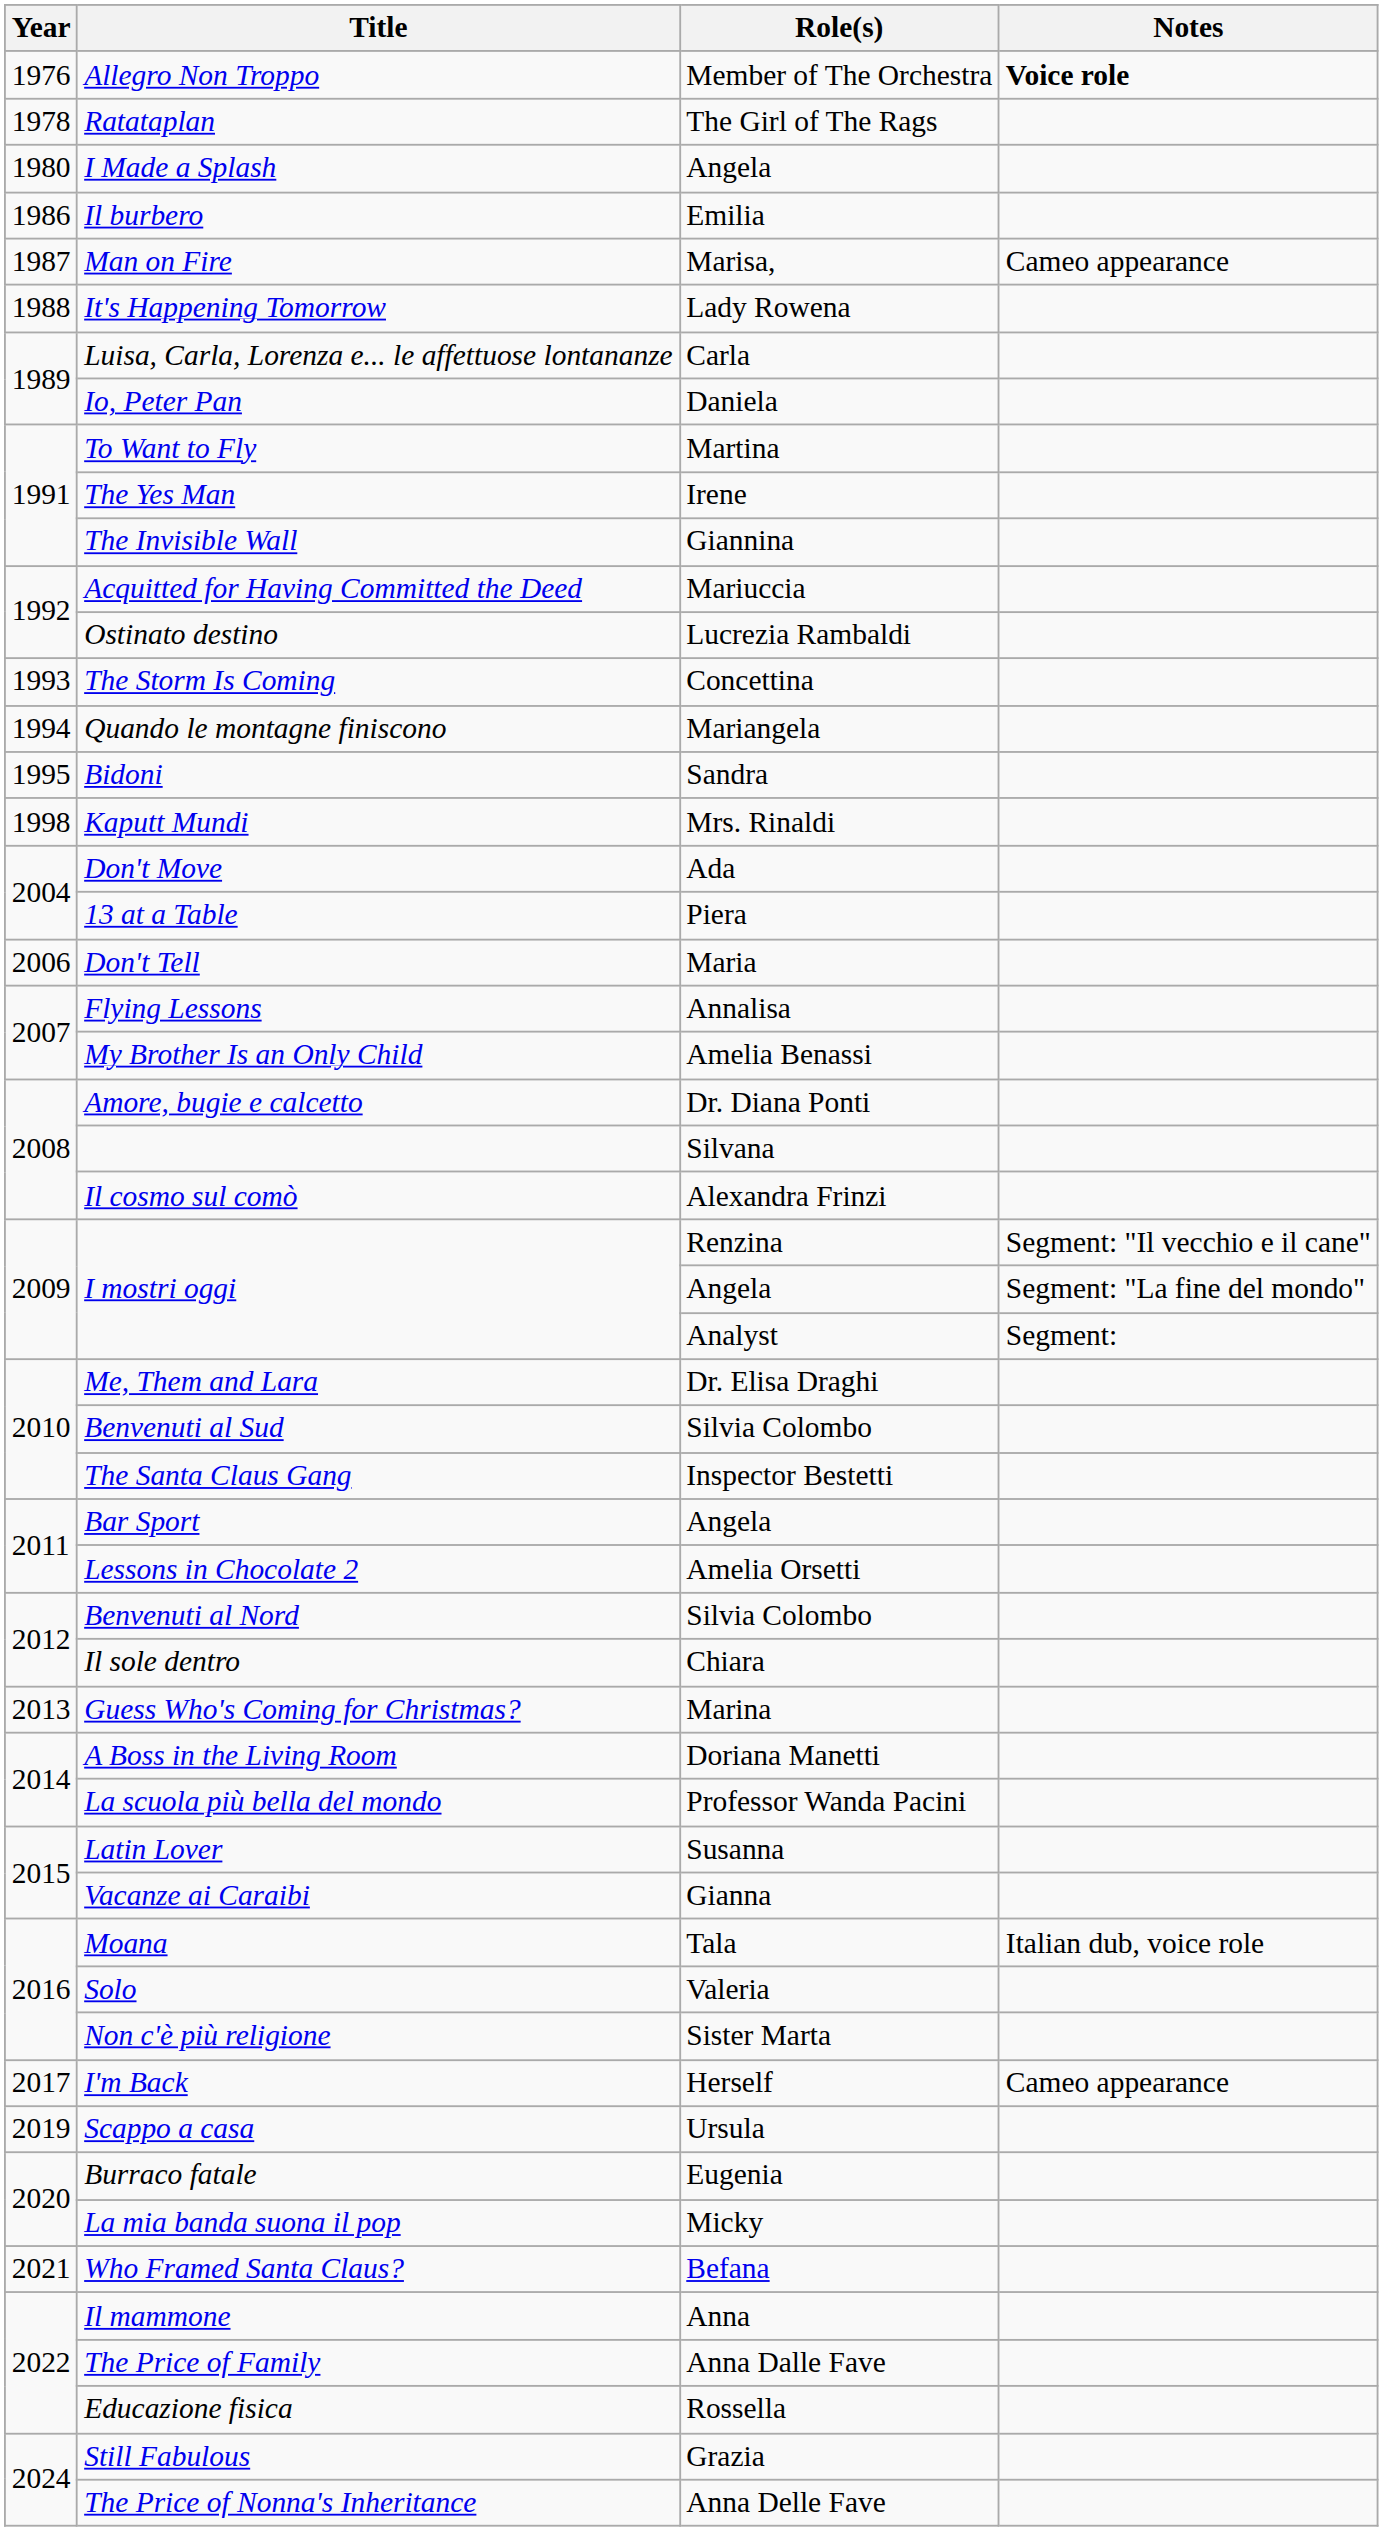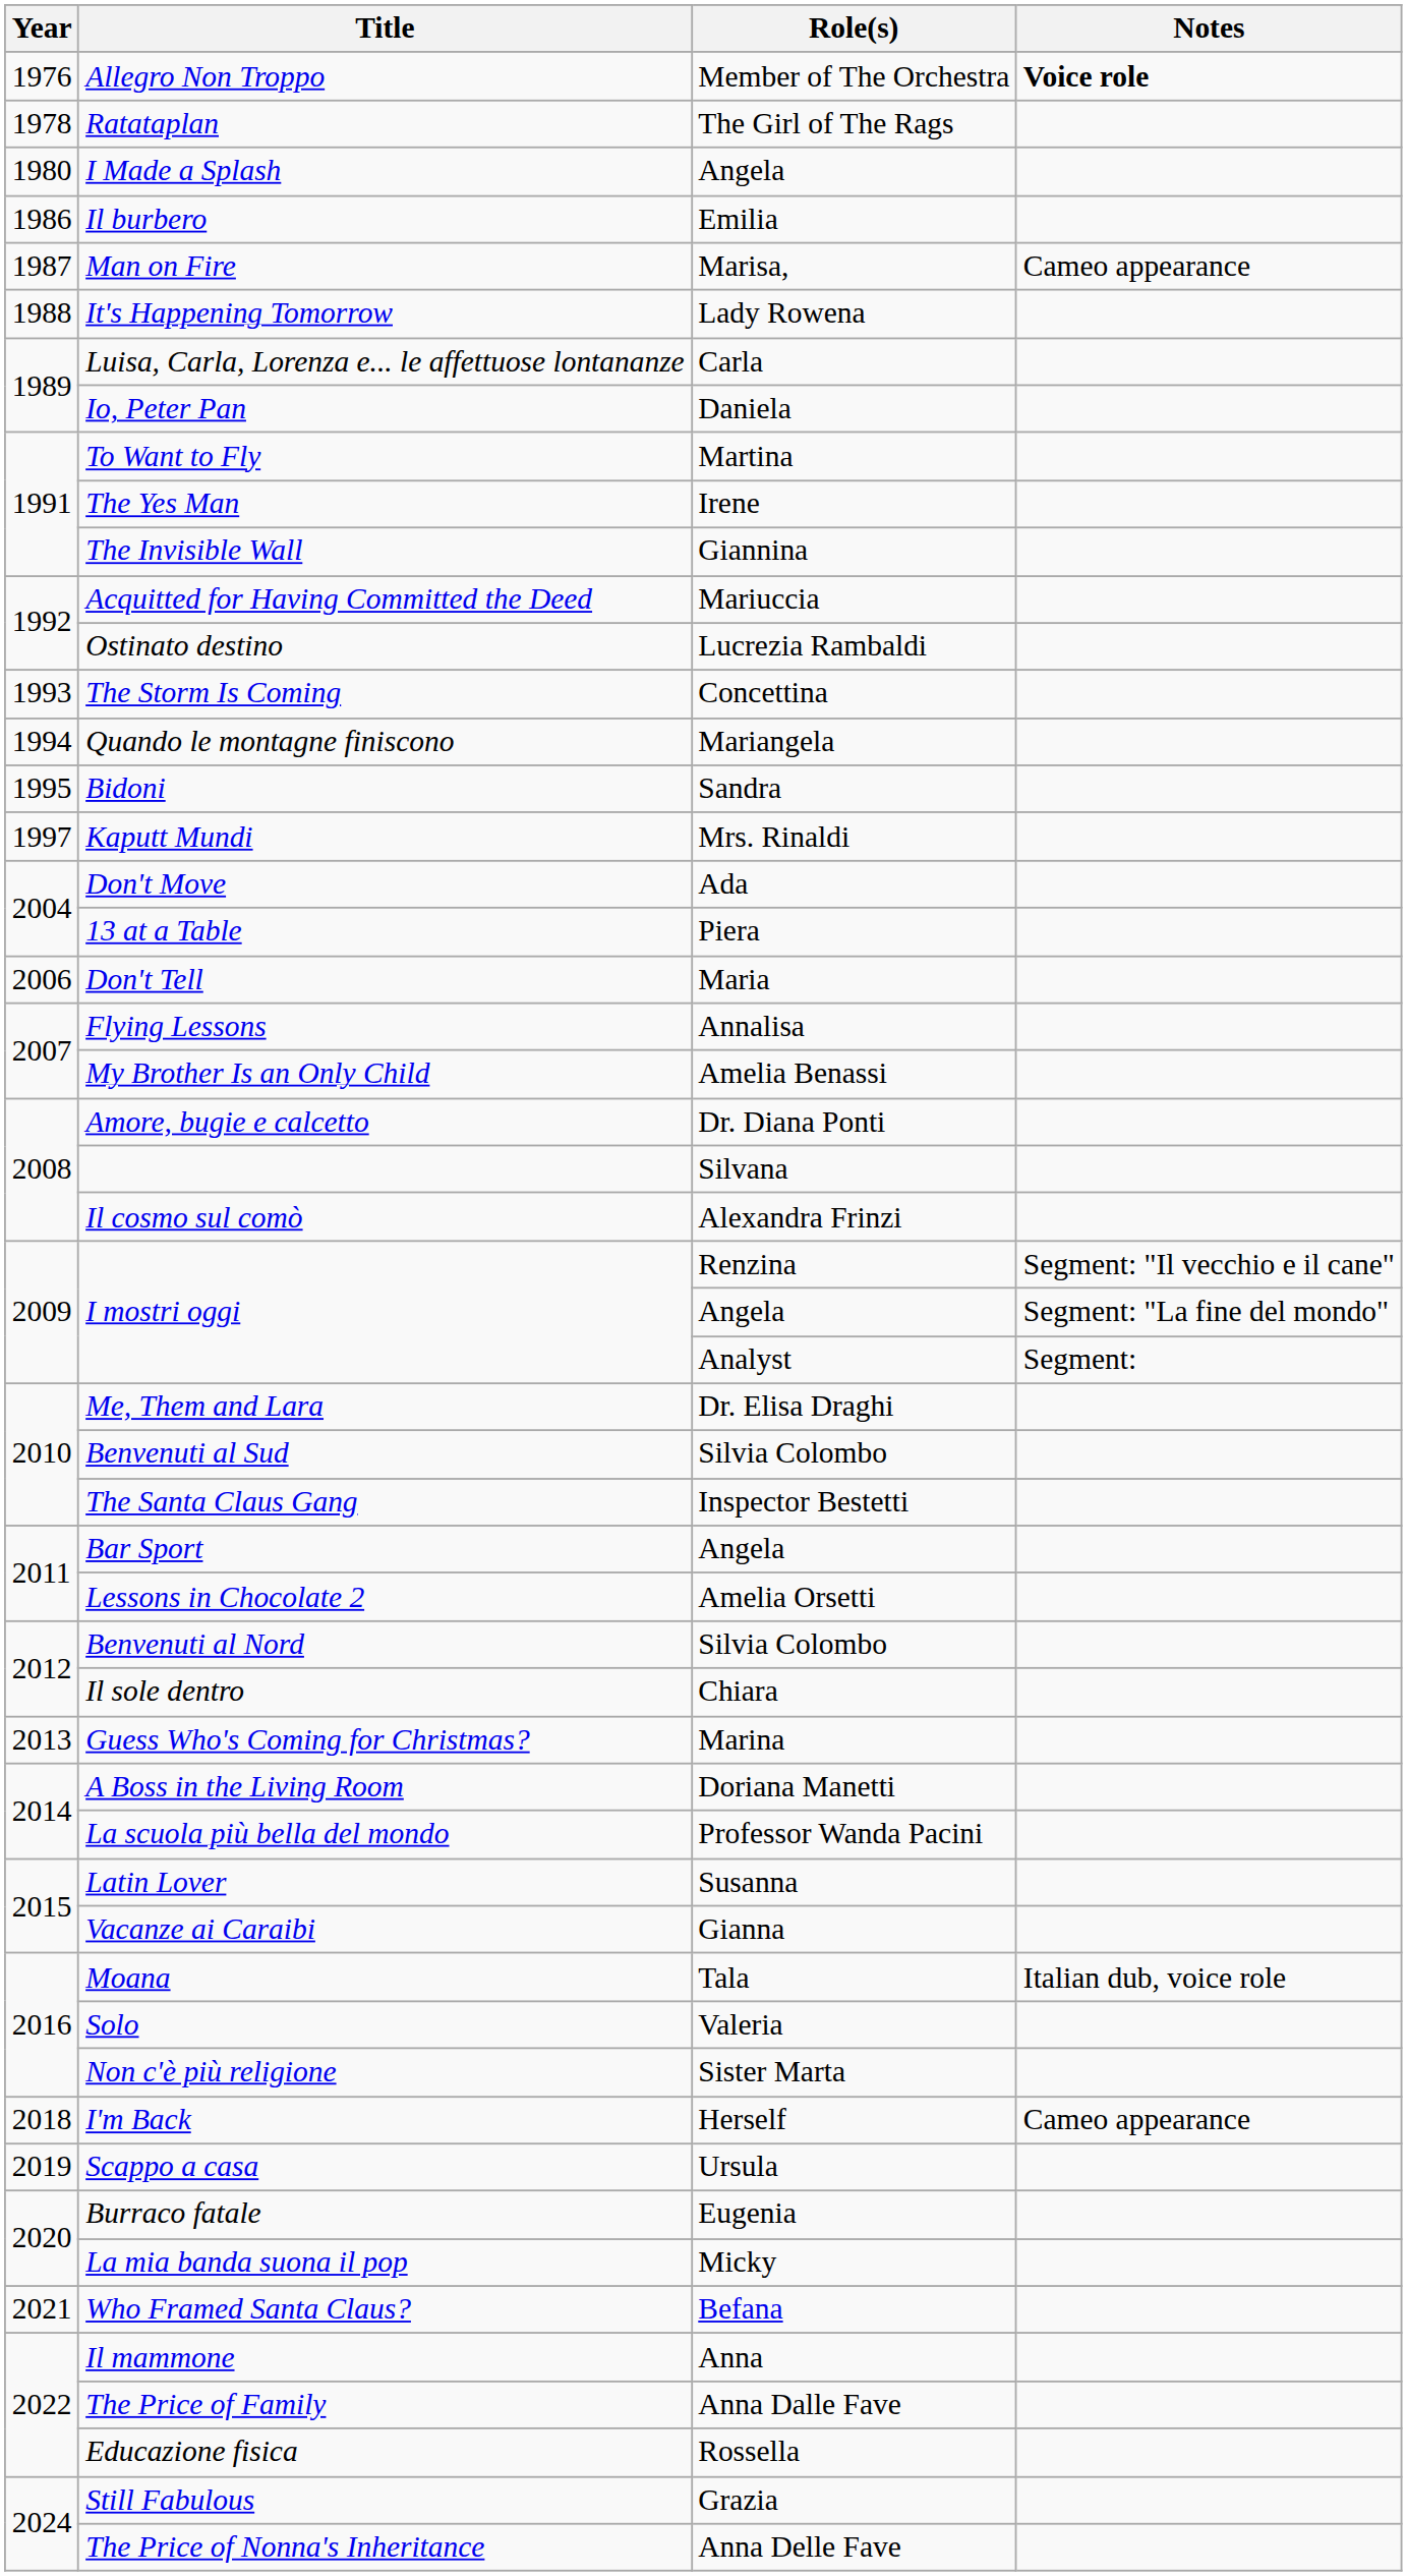Kaputt Mundi | Year: 1998 -> 1997
I'm Back | Year: 2017 -> 2018
